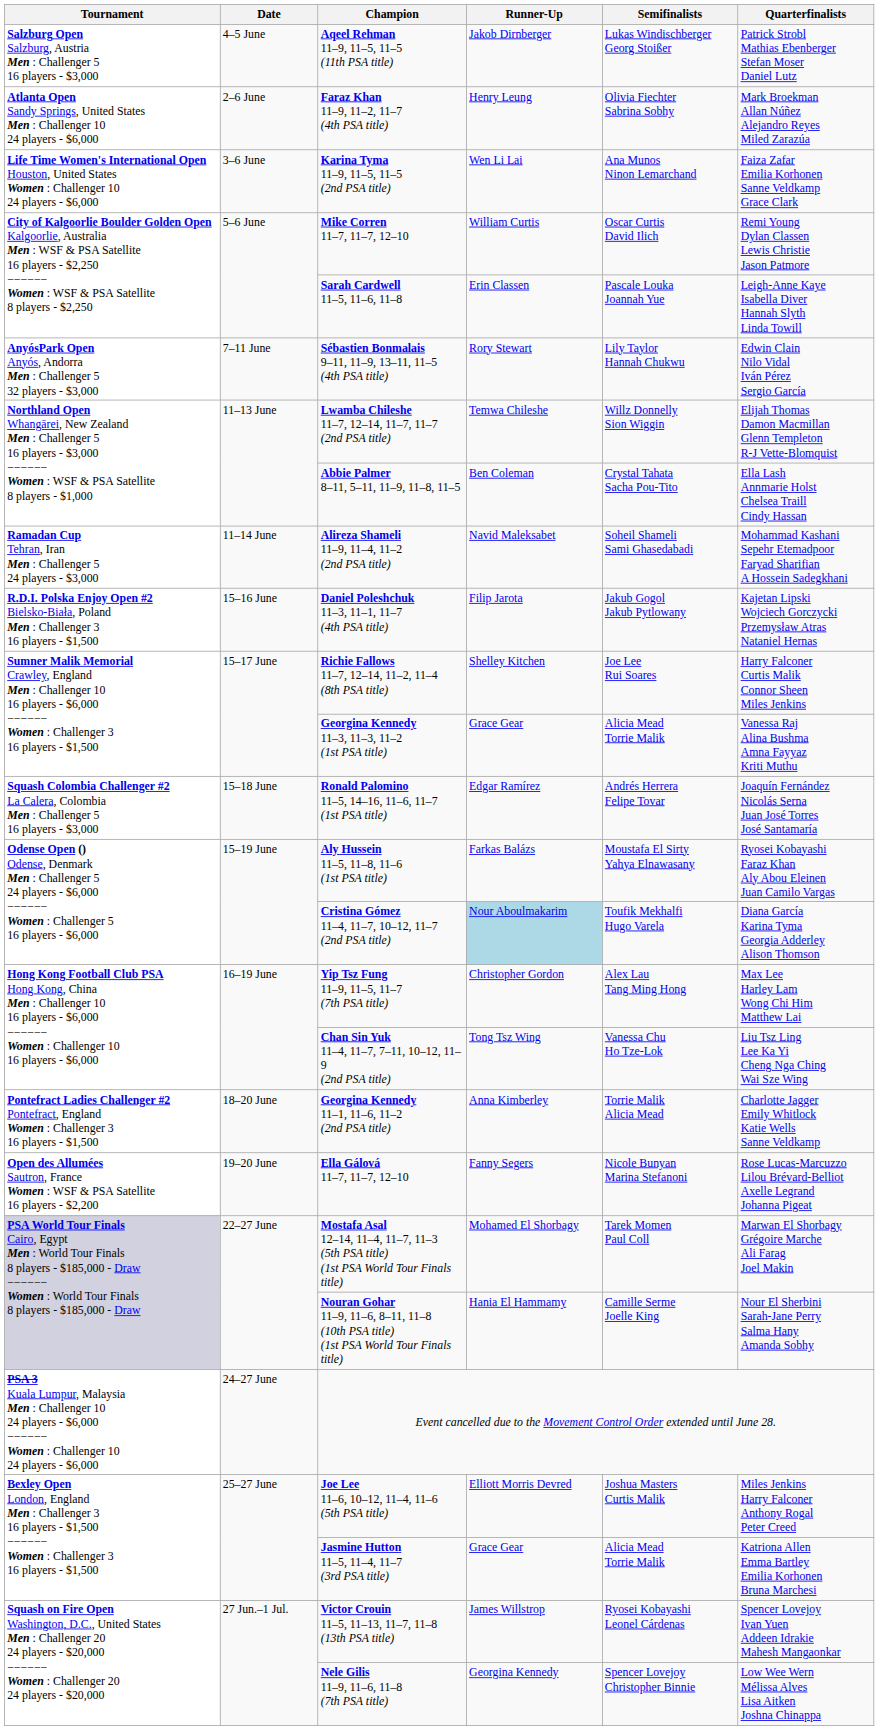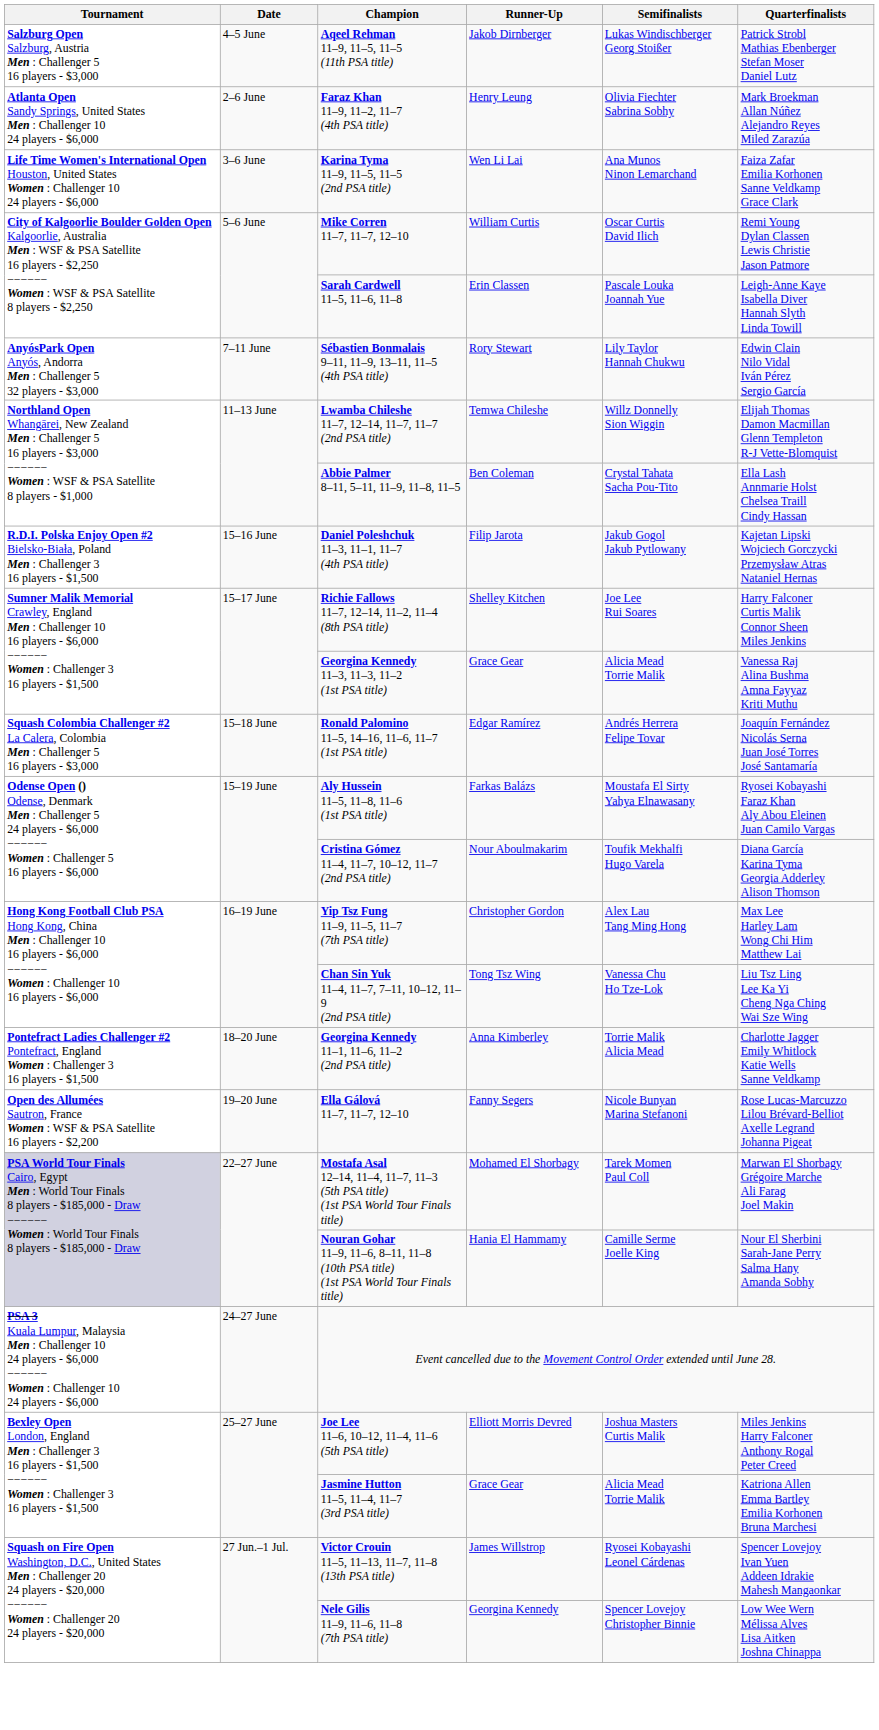- row: Ramadan Cup Tehran, Iran Men : Challenger 5 24 players - $3,000 | 11–14 June | Alireza Shameli 11–9, 11–4, 11–2 (2nd PSA title) | Navid Maleksabet | Soheil Shameli Sami Ghasedabadi | Mohammad Kashani Sepehr Etemadpoor Faryad Sharifian A Hossein Sadegkhani
Cristina Gómez 11–4, 11–7, 10–12, 11–7 (2nd PSA title) | Runner-Up: lightblue background -> no background
